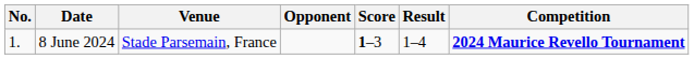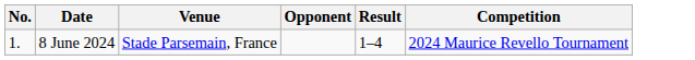- column: Score | 1–3
8 June 2024 | Competition: bold -> normal
